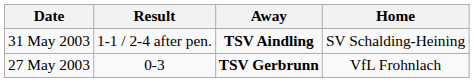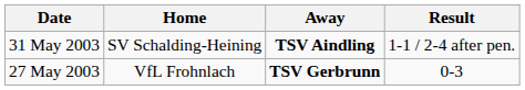columns swapped: Home <-> Result
